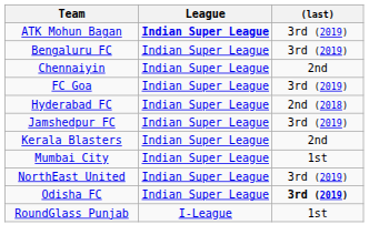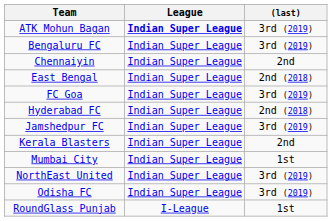+ row: East Bengal | Indian Super League | 2nd (2018)
Odisha FC | (last): bold -> normal
